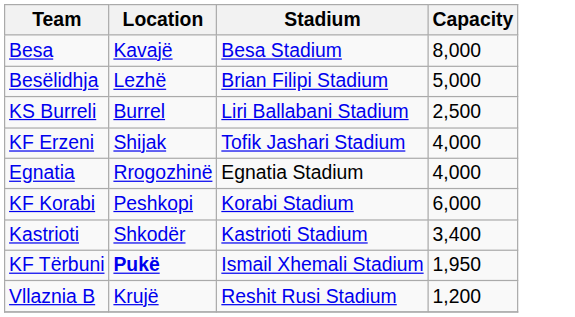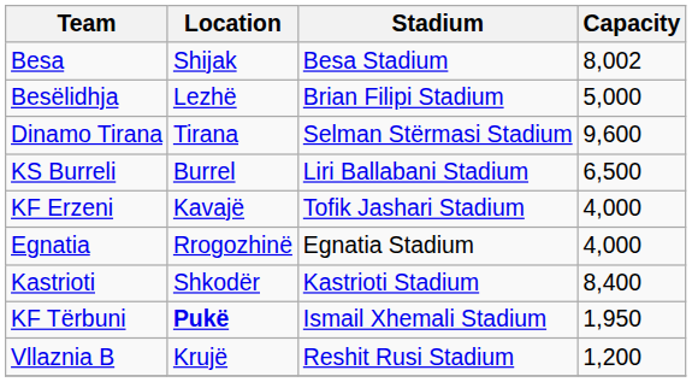Besa | Location: Kavajë -> Shijak
Besa | Capacity: 8,000 -> 8,002
+ row: Dinamo Tirana | Tirana | Selman Stërmasi Stadium | 9,600
KS Burreli | Capacity: 2,500 -> 6,500
KF Erzeni | Location: Shijak -> Kavajë
- row: KF Korabi | Peshkopi | Korabi Stadium | 6,000
Kastrioti | Capacity: 3,400 -> 8,400
